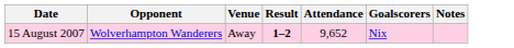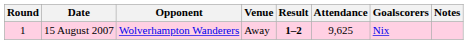+ column: Round | 1
15 August 2007 | Attendance: 9,652 -> 9,625
